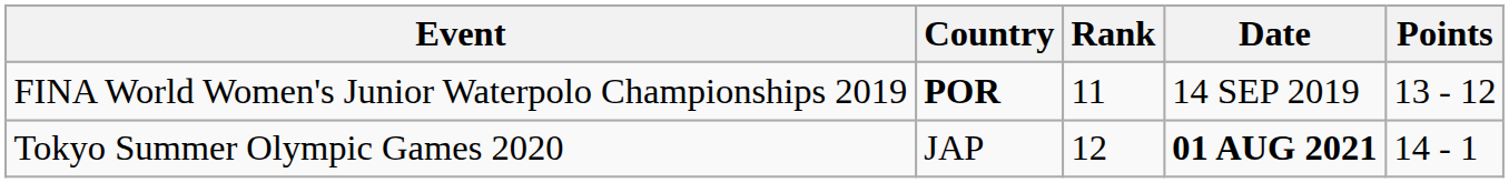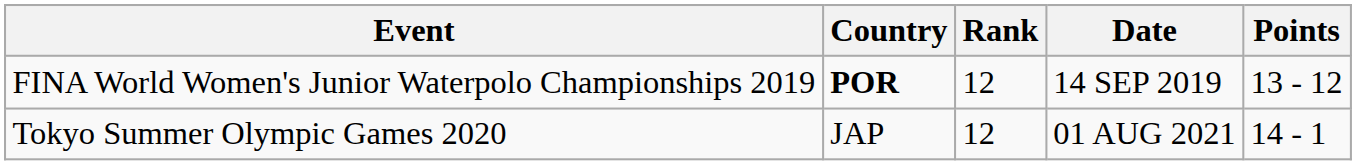FINA World Women's Junior Waterpolo Championships 2019 | Rank: 11 -> 12
Tokyo Summer Olympic Games 2020 | Date: bold -> normal
